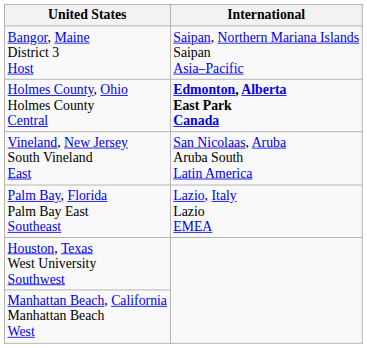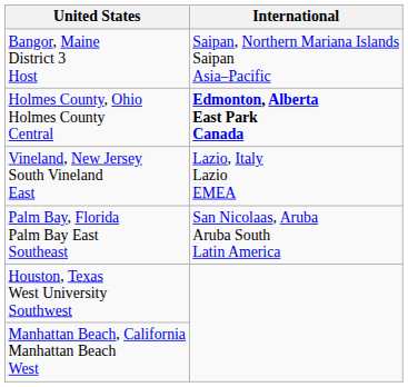Vineland, New Jersey South Vineland East | International: San Nicolaas, Aruba Aruba South Latin America -> Lazio, Italy Lazio EMEA
Palm Bay, Florida Palm Bay East Southeast | International: Lazio, Italy Lazio EMEA -> San Nicolaas, Aruba Aruba South Latin America
